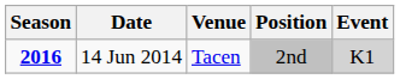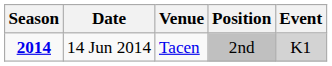14 Jun 2014 | Season: 2016 -> 2014
